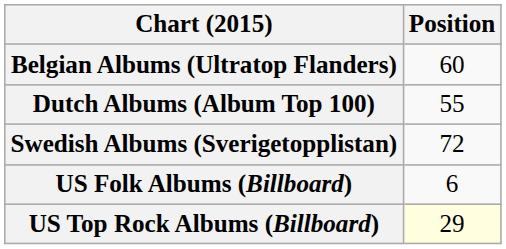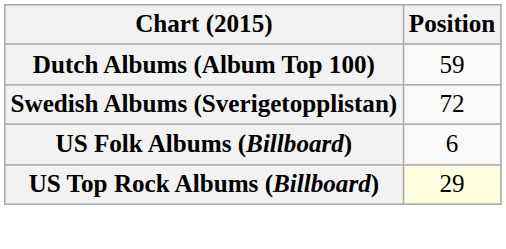- row: Belgian Albums (Ultratop Flanders) | 60
Dutch Albums (Album Top 100) | Position: 55 -> 59
